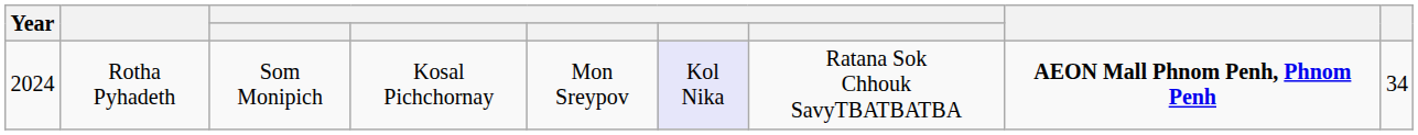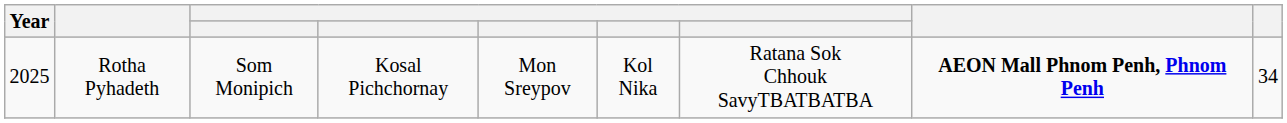Rotha Pyhadeth | Year: 2024 -> 2025
Rotha Pyhadeth | column 6: lavender background -> no background
